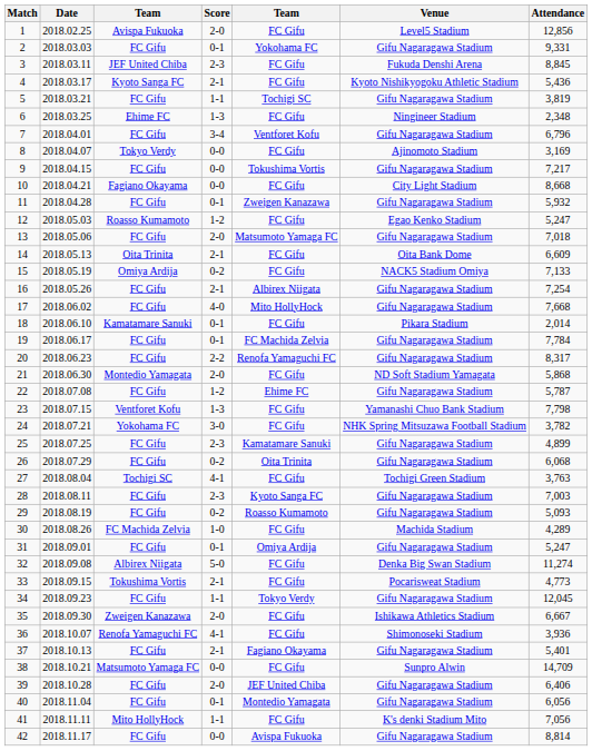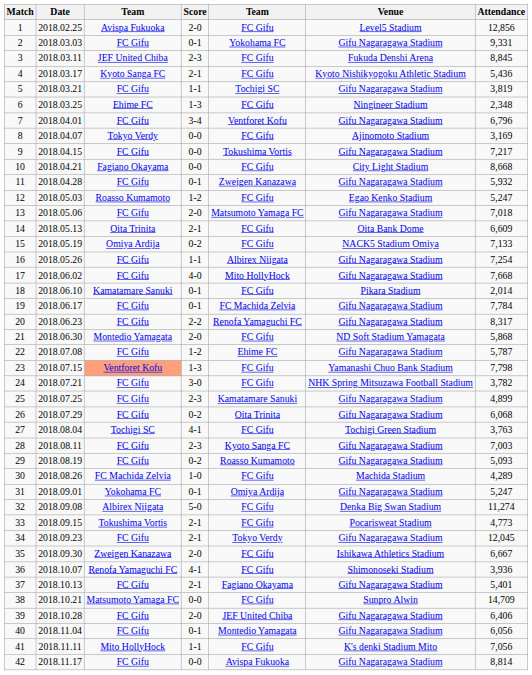16 | Score: 2-1 -> 1-1
23 | column 3: no background -> lightsalmon background
24 | column 3: Yokohama FC -> FC Gifu
31 | column 3: FC Gifu -> Yokohama FC
34 | Score: 1-1 -> 2-1
